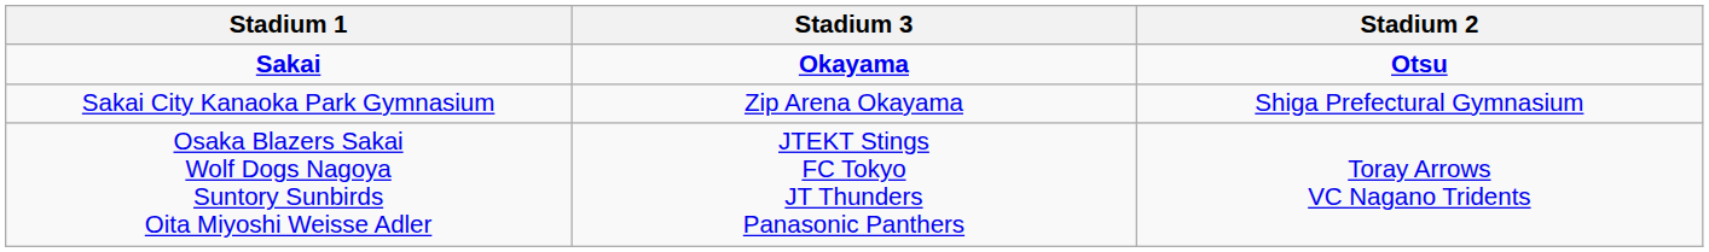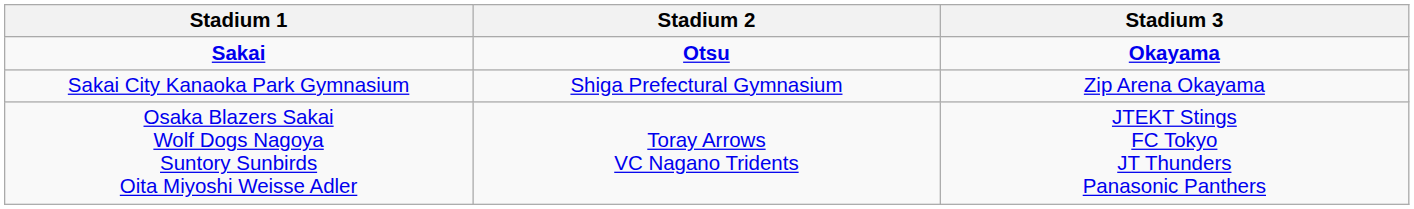columns swapped: Stadium 2 <-> Stadium 3
